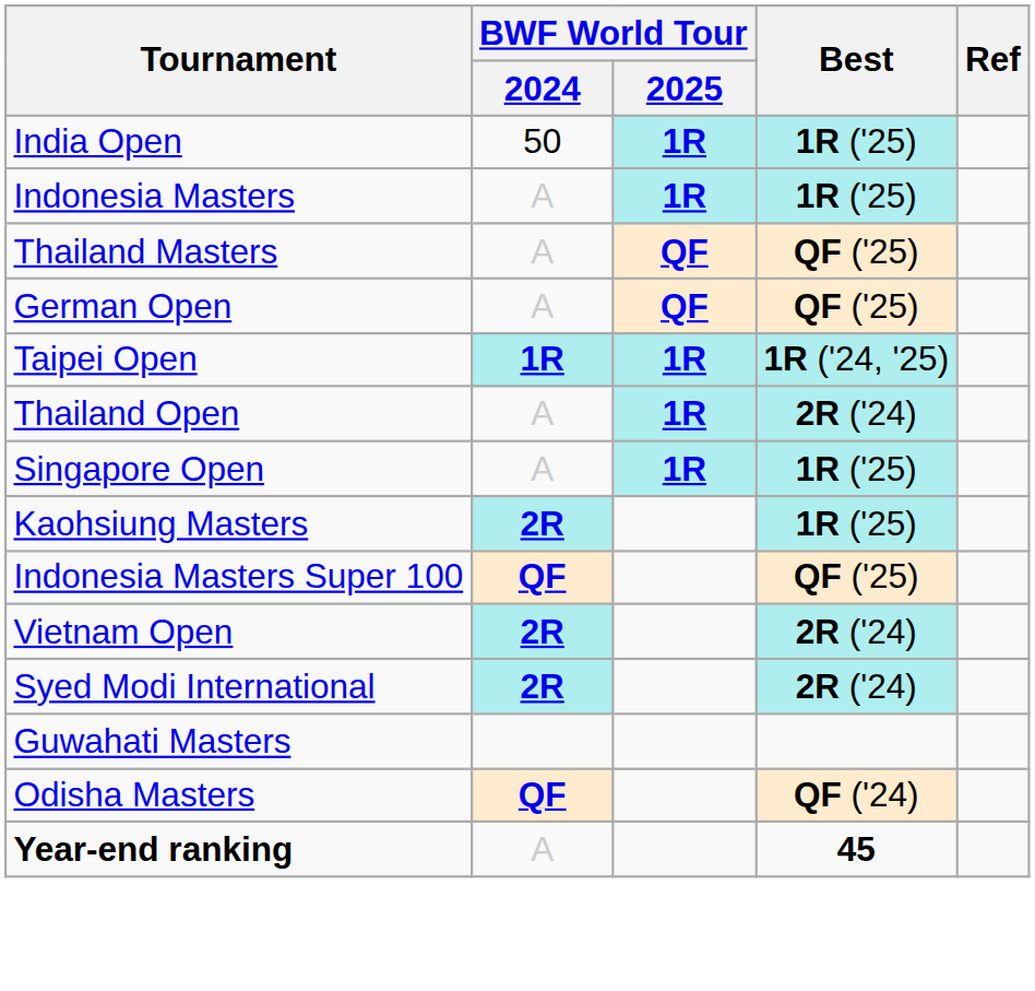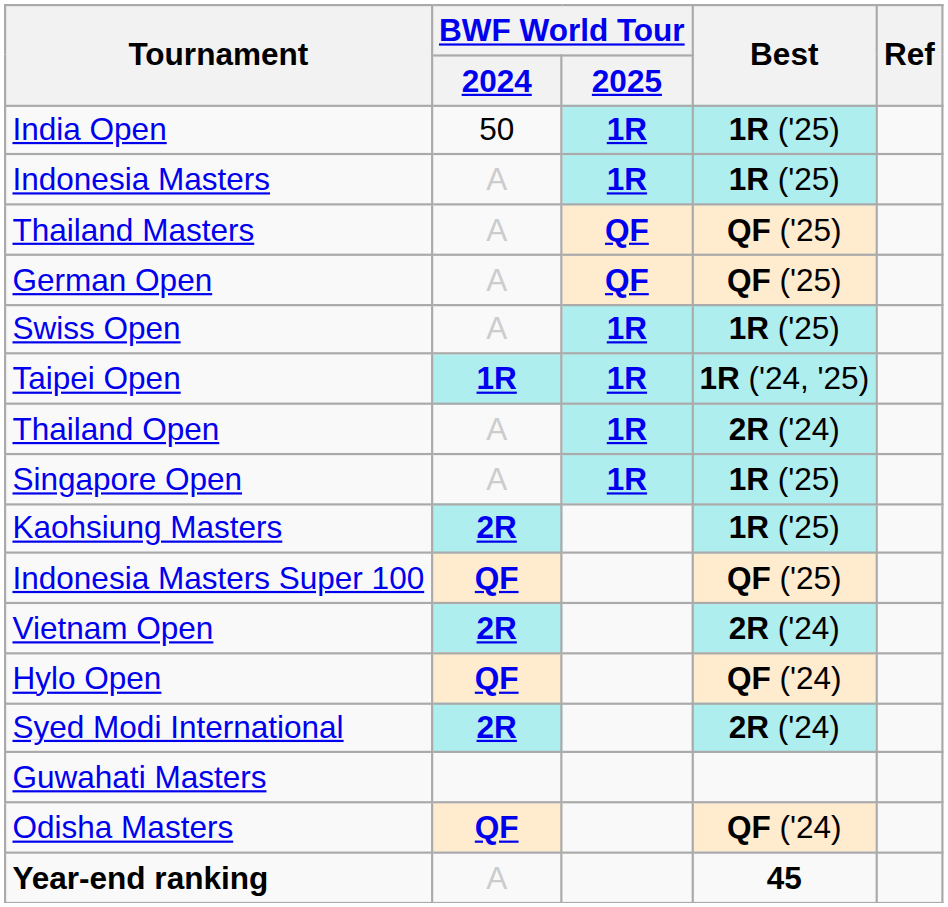+ row: Swiss Open | A | 1R | 1R ('25)
+ row: Hylo Open | QF | QF ('24)
